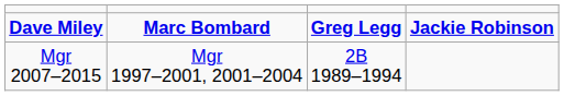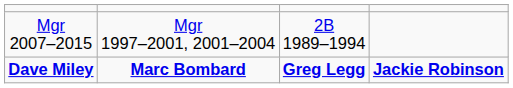rows swapped: Dave Miley <-> Mgr 2007–2015
